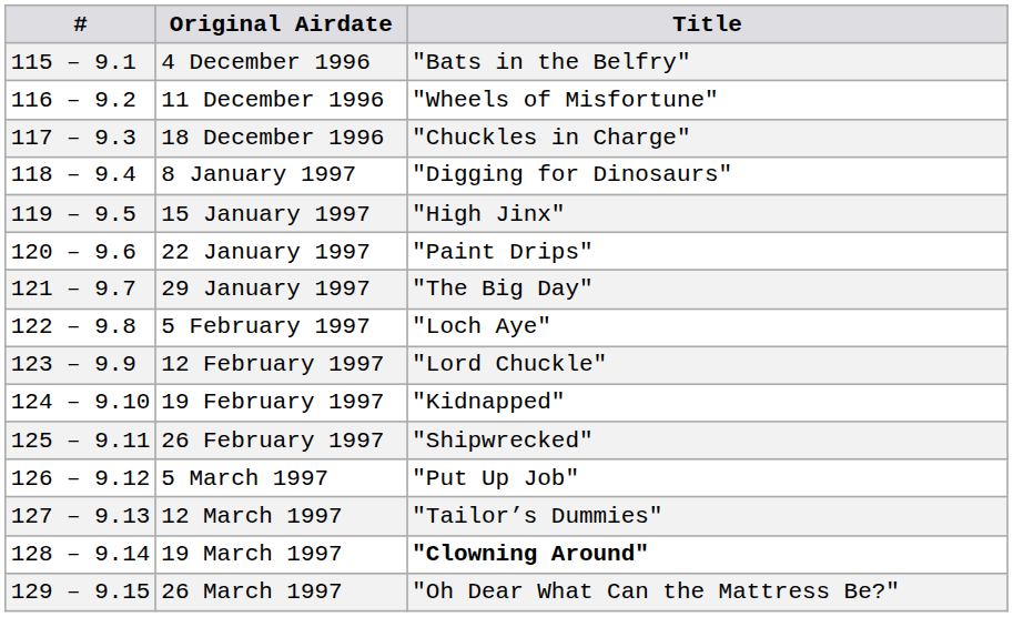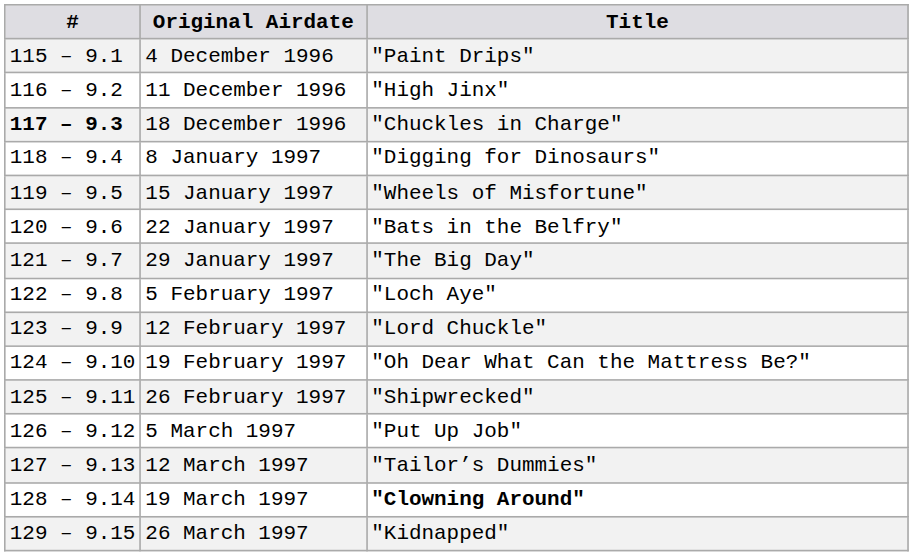4 December 1996 | Title: "Bats in the Belfry" -> "Paint Drips"
11 December 1996 | Title: "Wheels of Misfortune" -> "High Jinx"
18 December 1996 | #: normal -> bold
15 January 1997 | Title: "High Jinx" -> "Wheels of Misfortune"
22 January 1997 | Title: "Paint Drips" -> "Bats in the Belfry"
19 February 1997 | Title: "Kidnapped" -> "Oh Dear What Can the Mattress Be?"
26 March 1997 | Title: "Oh Dear What Can the Mattress Be?" -> "Kidnapped"
